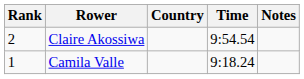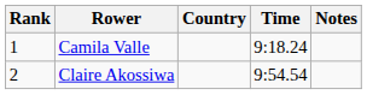rows swapped: Camila Valle <-> Claire Akossiwa
